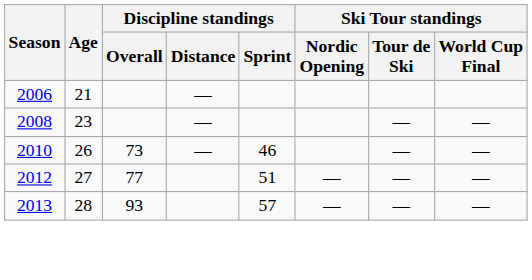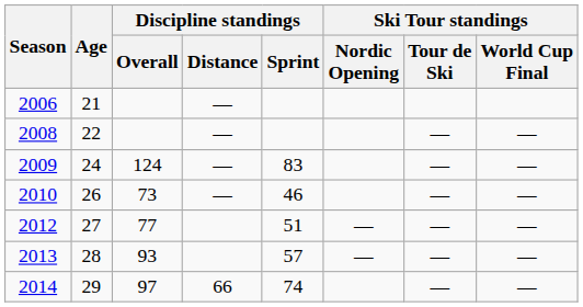2008 | Age: 23 -> 22
+ row: 2009 | 24 | 124 | — | 83 | — | —
+ row: 2014 | 29 | 97 | 66 | 74 | — | —
